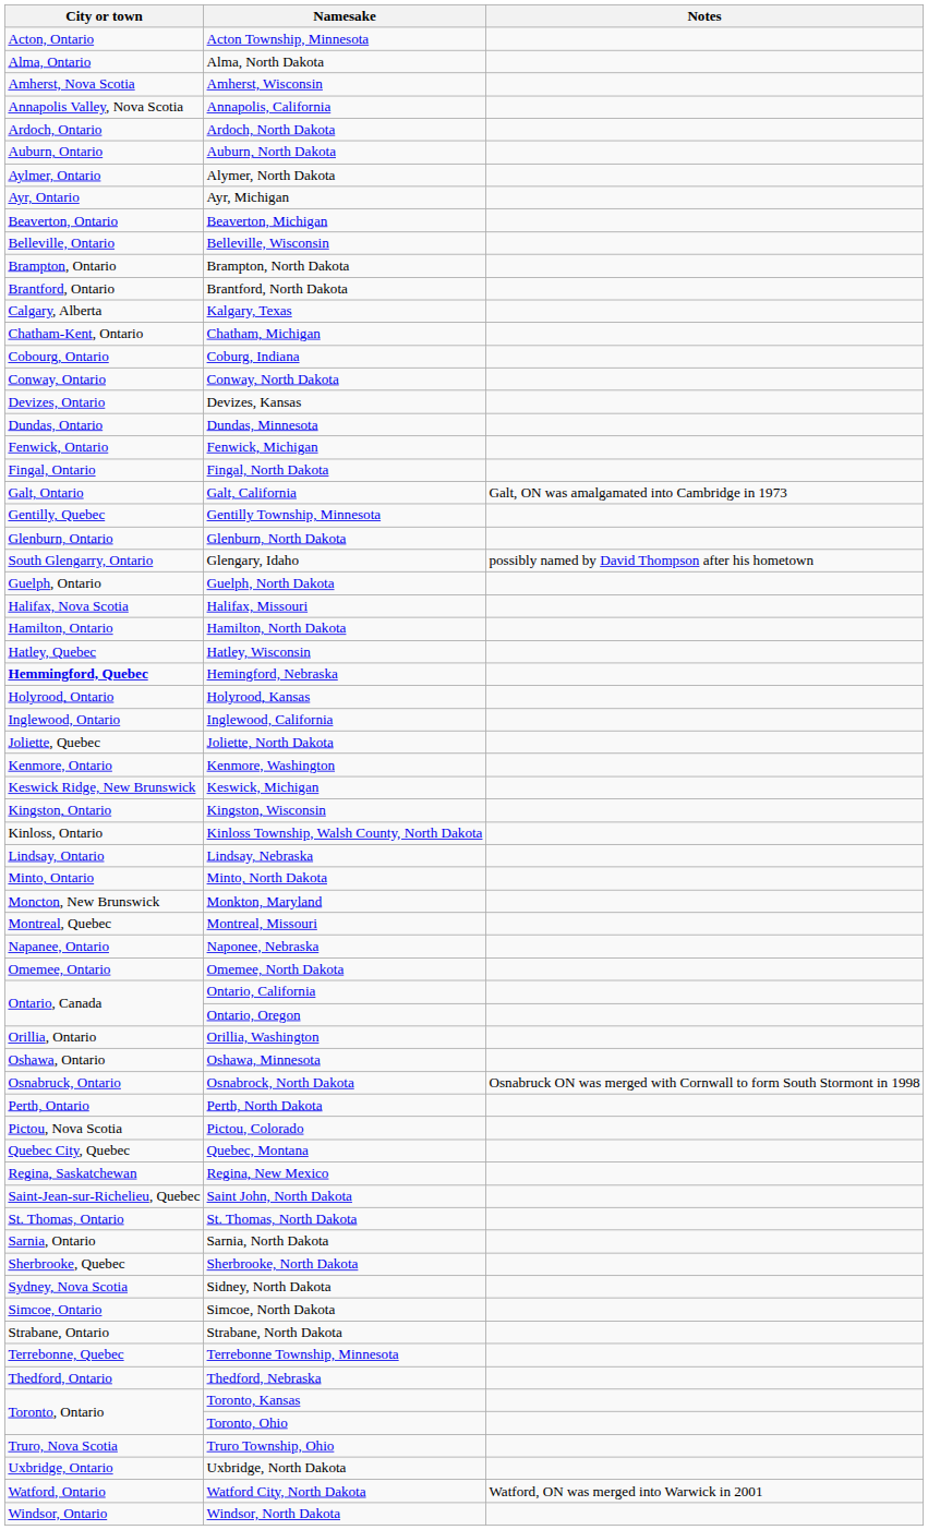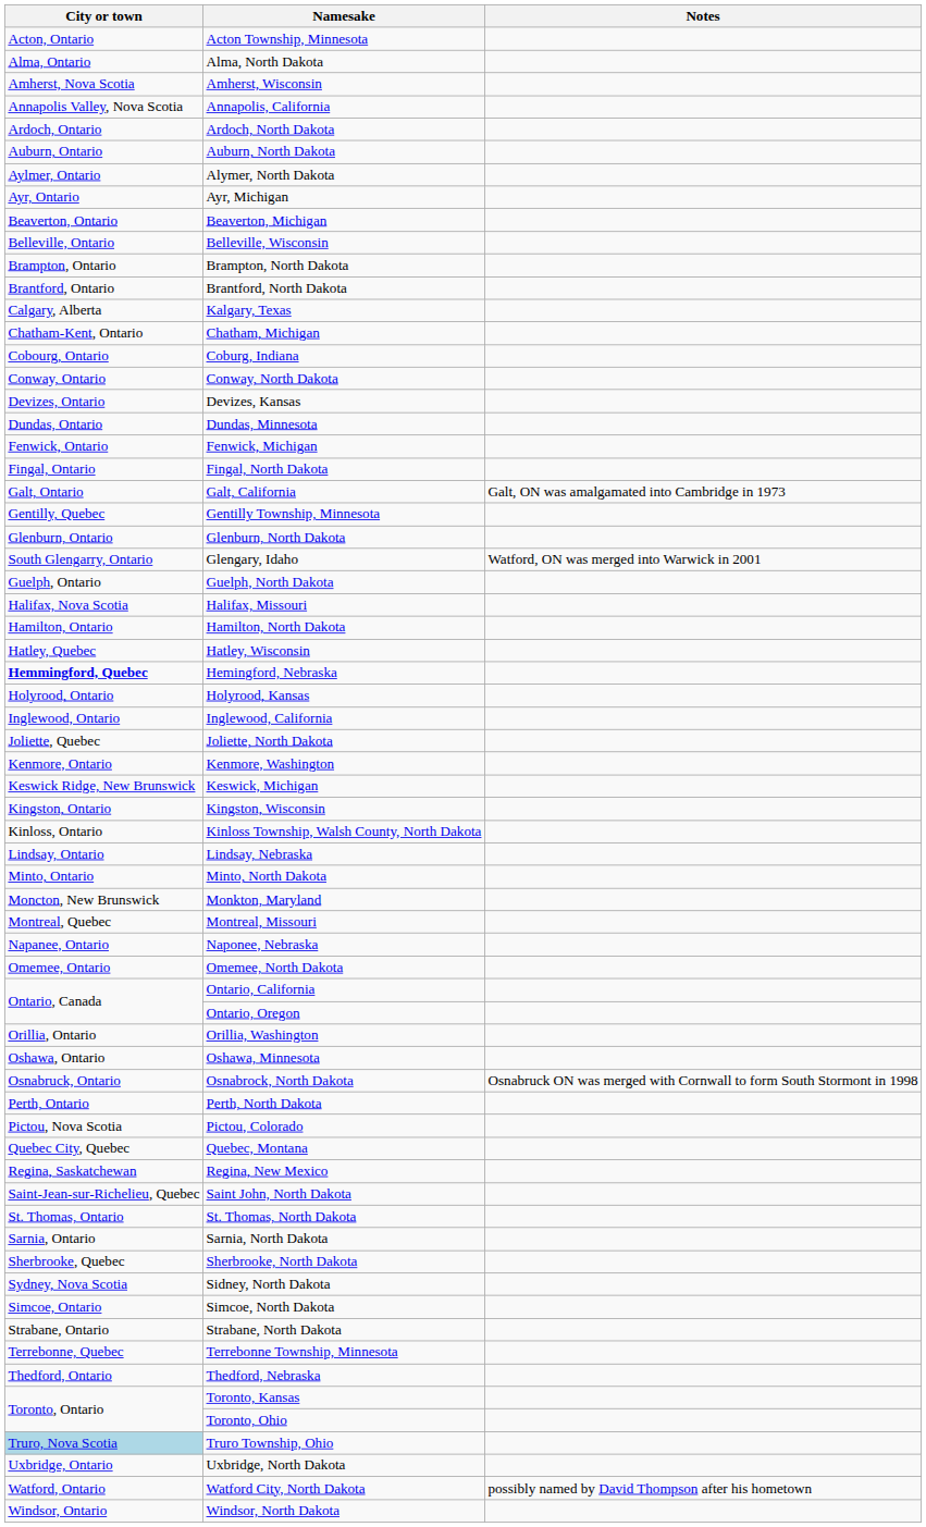Glengary, Idaho | Notes: possibly named by David Thompson after his hometown -> Watford, ON was merged into Warwick in 2001
Truro Township, Ohio | City or town: no background -> lightblue background
Watford City, North Dakota | Notes: Watford, ON was merged into Warwick in 2001 -> possibly named by David Thompson after his hometown
